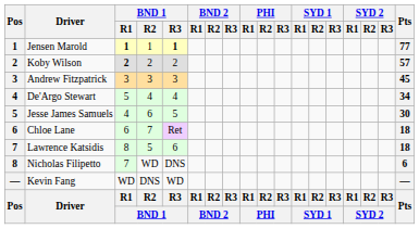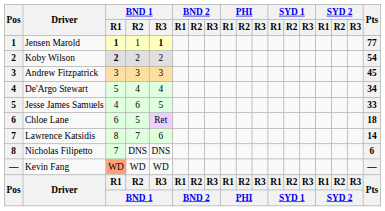Koby Wilson | Pts: 57 -> 54
Jesse James Samuels | Pts: 30 -> 33
Chloe Lane | BND 1 / R2: 7 -> 5
Lawrence Katsidis | BND 1 / R2: 5 -> 7
Lawrence Katsidis | Pts: 18 -> 14
Nicholas Filipetto | BND 1 / R2: WD -> DNS
Kevin Fang | BND 1 / R1: no background -> lightsalmon background
Kevin Fang | BND 1 / R2: DNS -> WD
